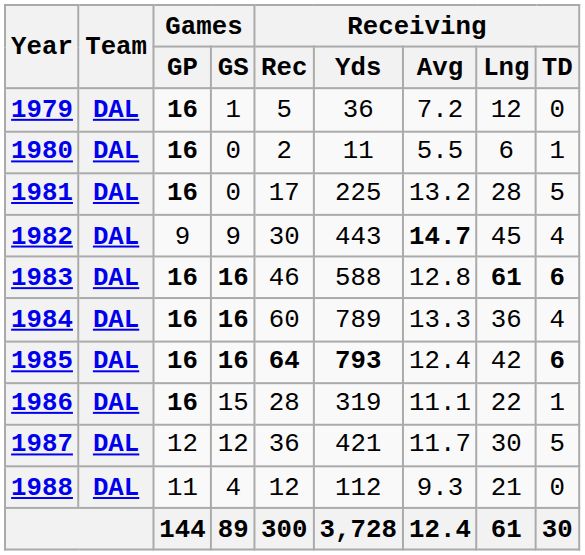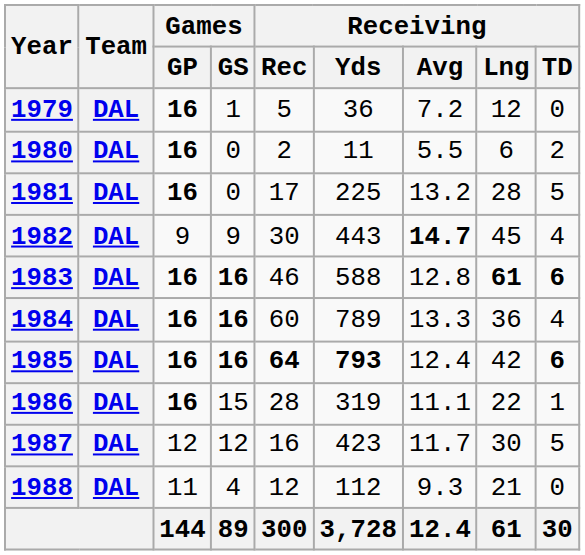1980 | Receiving / TD: 1 -> 2
1987 | Receiving / Rec: 36 -> 16
1987 | Receiving / Yds: 421 -> 423
